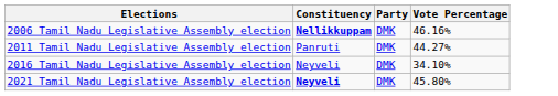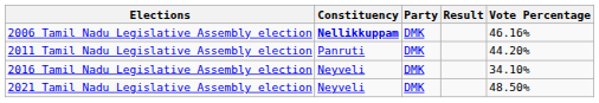+ column: Result
2011 Tamil Nadu Legislative Assembly election | Vote Percentage: 44.27% -> 44.20%
2021 Tamil Nadu Legislative Assembly election | Constituency: bold -> normal
2021 Tamil Nadu Legislative Assembly election | Vote Percentage: 45.80% -> 48.50%
